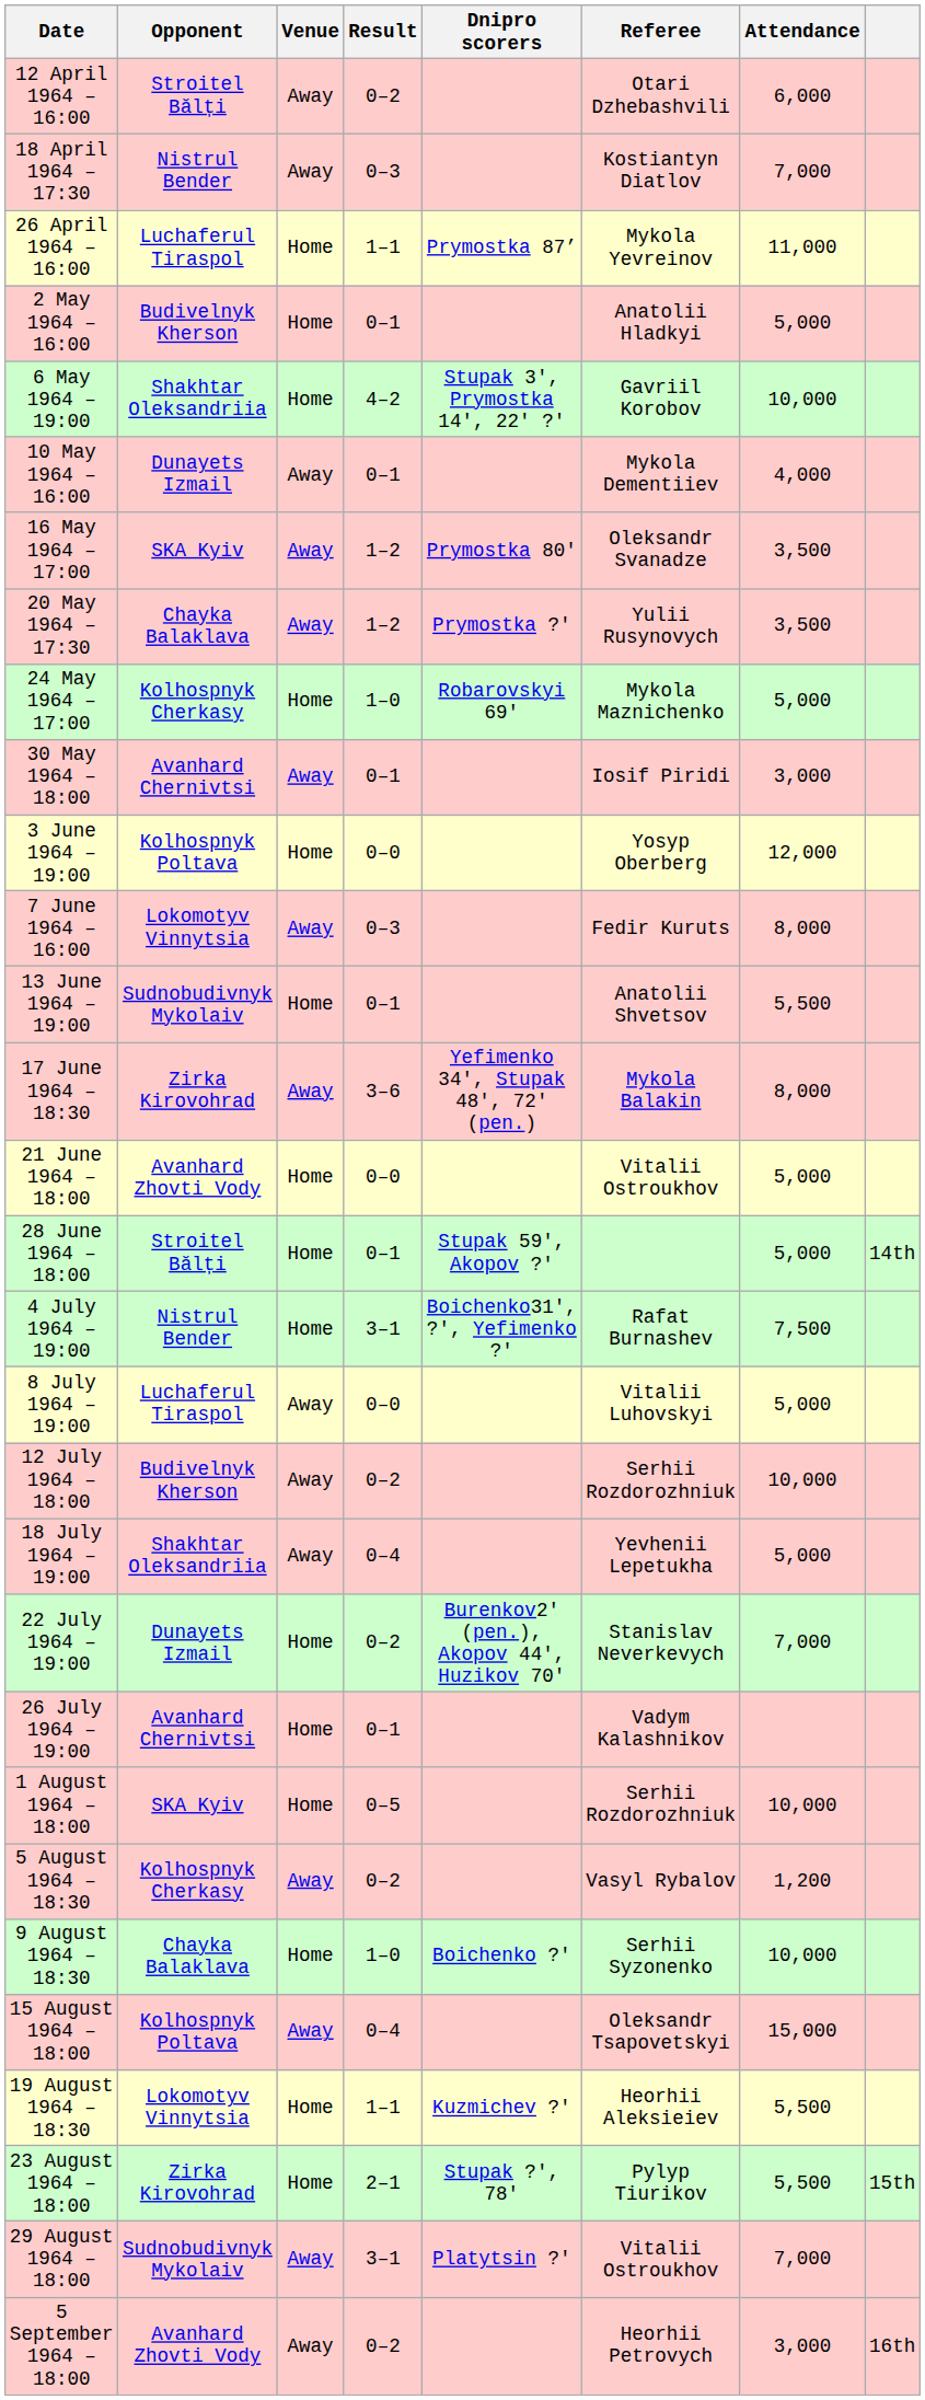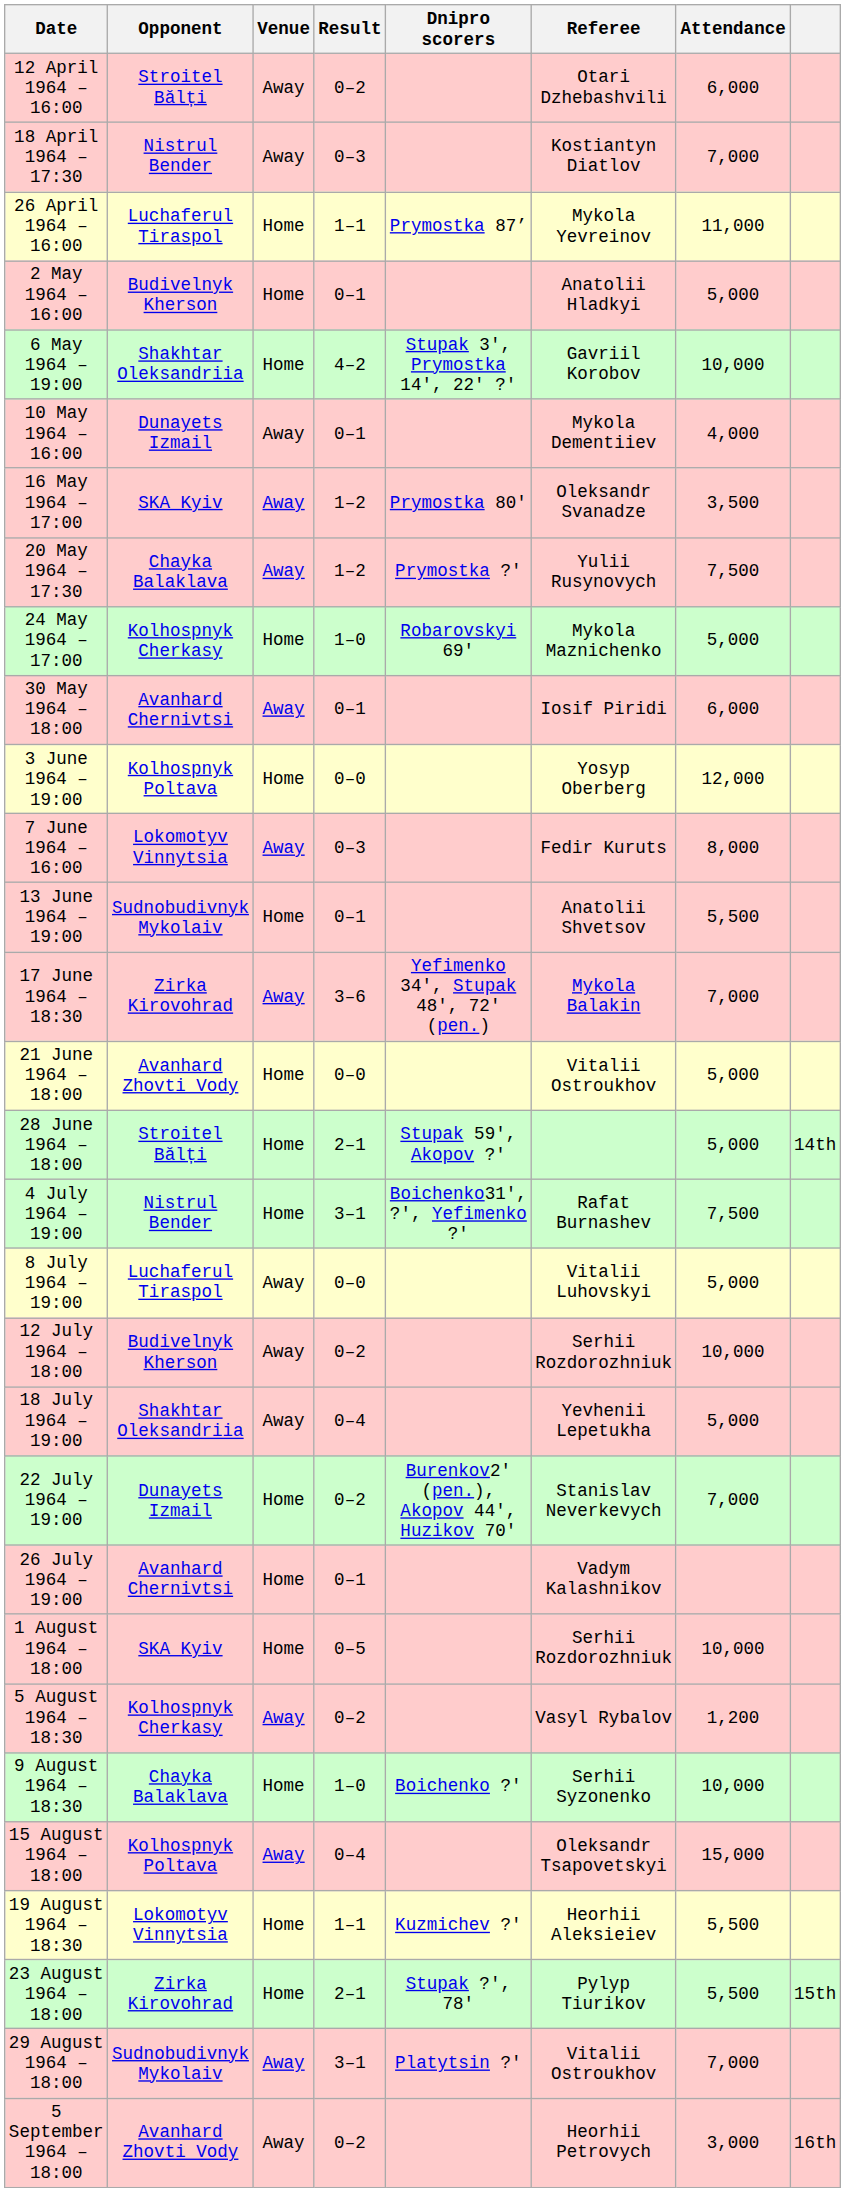20 May 1964 – 17:30 | Attendance: 3,500 -> 7,500
30 May 1964 – 18:00 | Attendance: 3,000 -> 6,000
17 June 1964 – 18:30 | Attendance: 8,000 -> 7,000
28 June 1964 – 18:00 | Result: 0–1 -> 2–1
